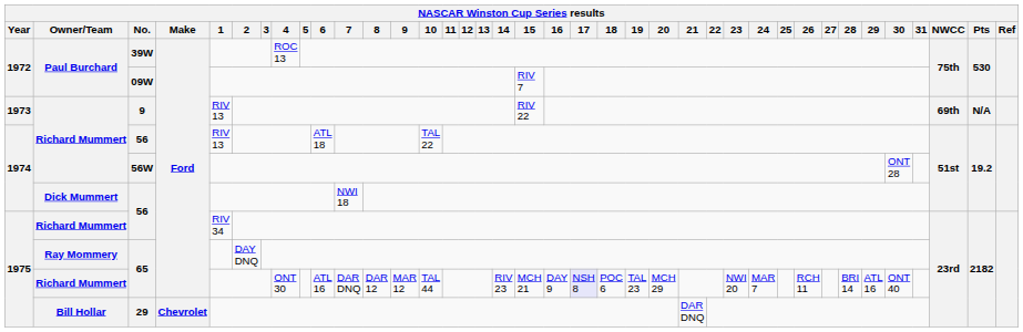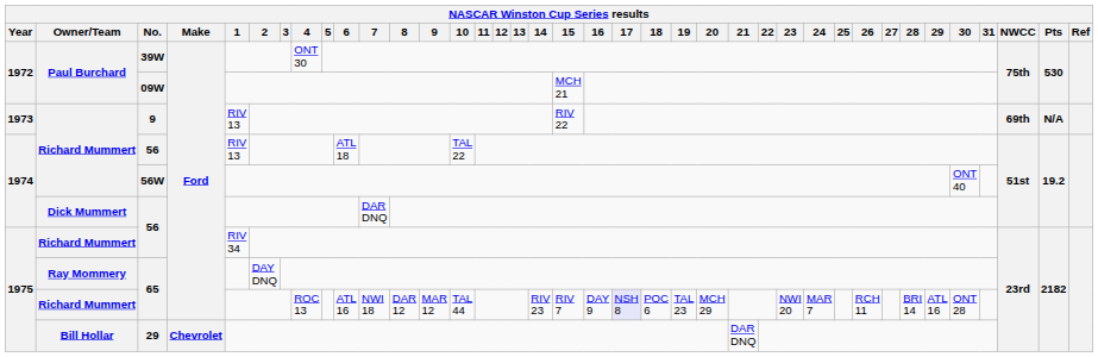39W | 4: ROC 13 -> ONT 30
09W | 15: RIV 7 -> MCH 21
56W | 30: ONT 28 -> ONT 40
Dick Mummert / 56 | 7: NWI 18 -> DAR DNQ
Richard Mummert / 65 | 4: ONT 30 -> ROC 13
Richard Mummert / 65 | 7: DAR DNQ -> NWI 18
Richard Mummert / 65 | 15: MCH 21 -> RIV 7
Richard Mummert / 65 | 30: ONT 40 -> ONT 28
